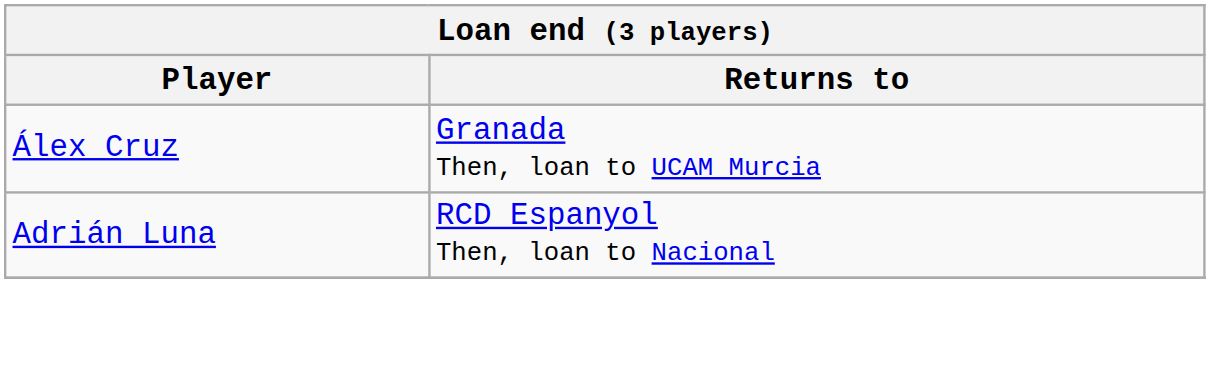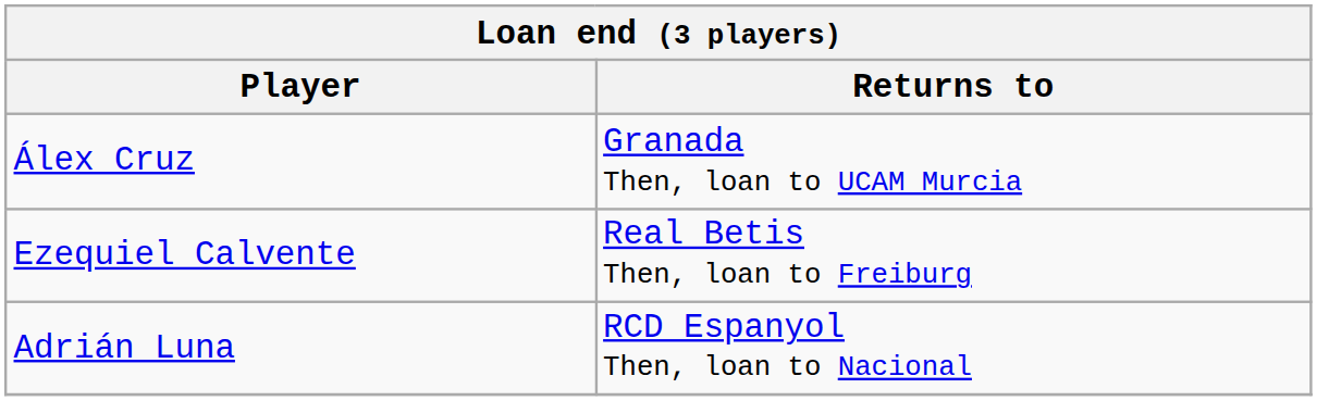+ row: Ezequiel Calvente | Real Betis Then, loan to Freiburg
